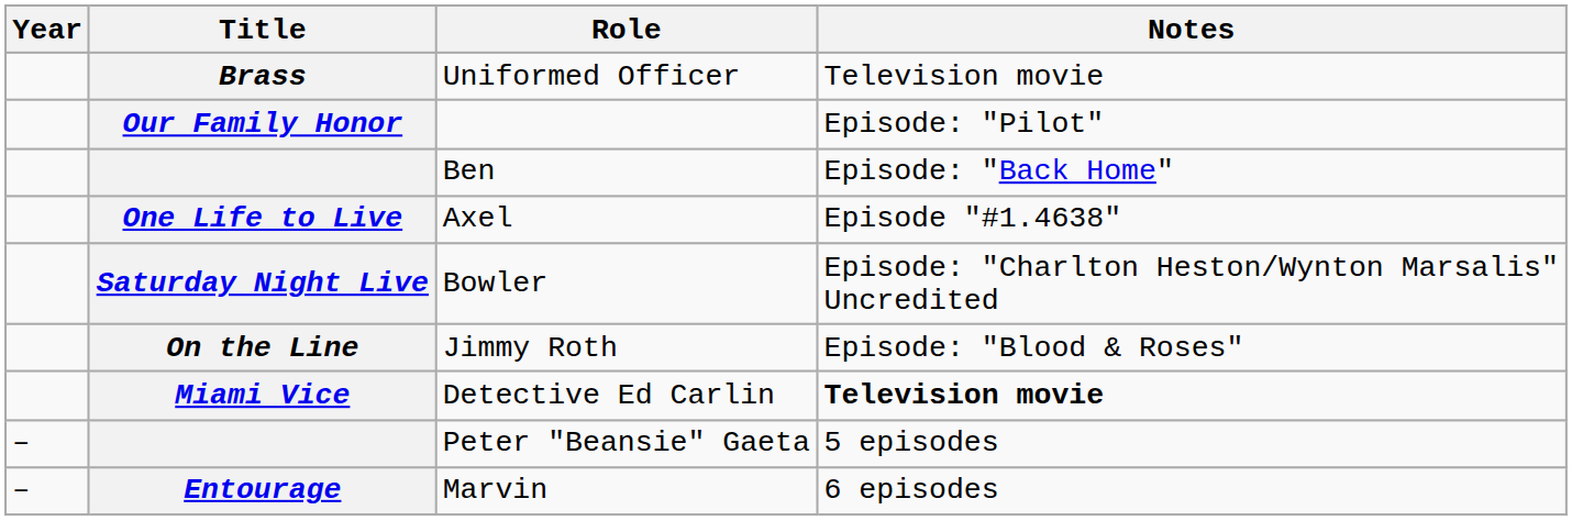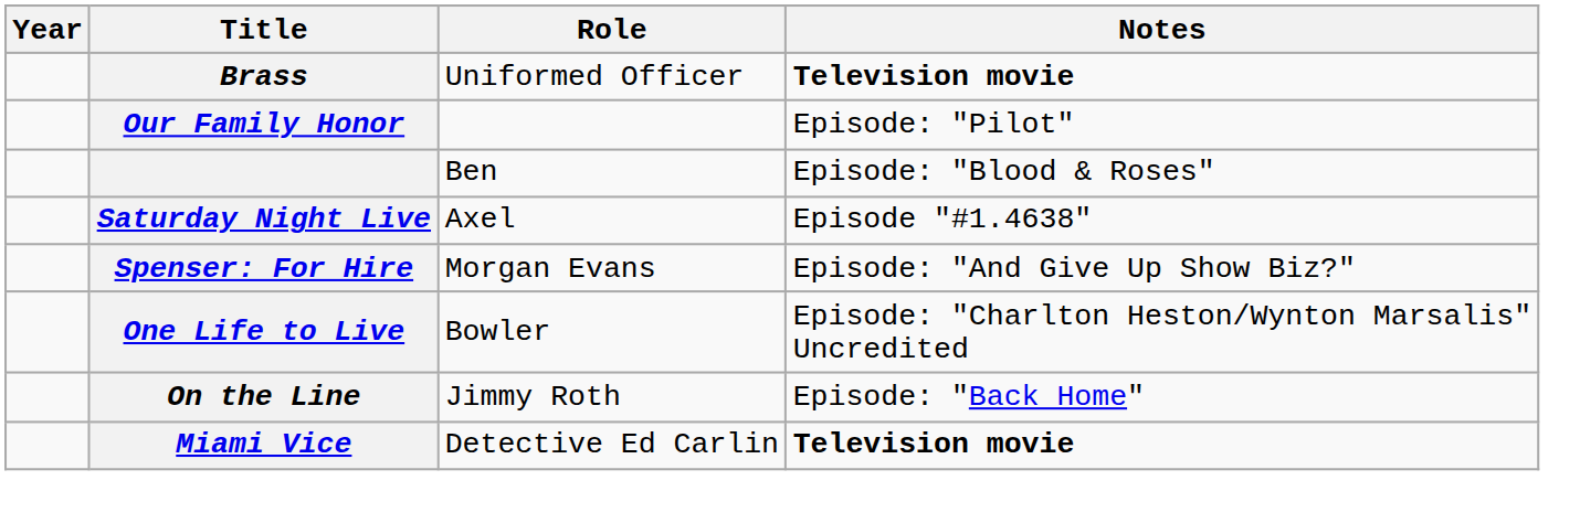Uniformed Officer | Notes: normal -> bold
Ben | Notes: Episode: "Back Home" -> Episode: "Blood & Roses"
Axel | Title: One Life to Live -> Saturday Night Live
+ row: Spenser: For Hire | Morgan Evans | Episode: "And Give Up Show Biz?"
Bowler | Title: Saturday Night Live -> One Life to Live
Jimmy Roth | Notes: Episode: "Blood & Roses" -> Episode: "Back Home"
- row: – | Peter "Beansie" Gaeta | 5 episodes
- row: – | Entourage | Marvin | 6 episodes
